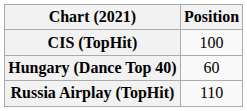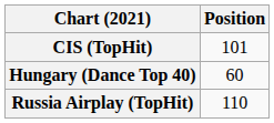CIS (TopHit) | Position: 100 -> 101
